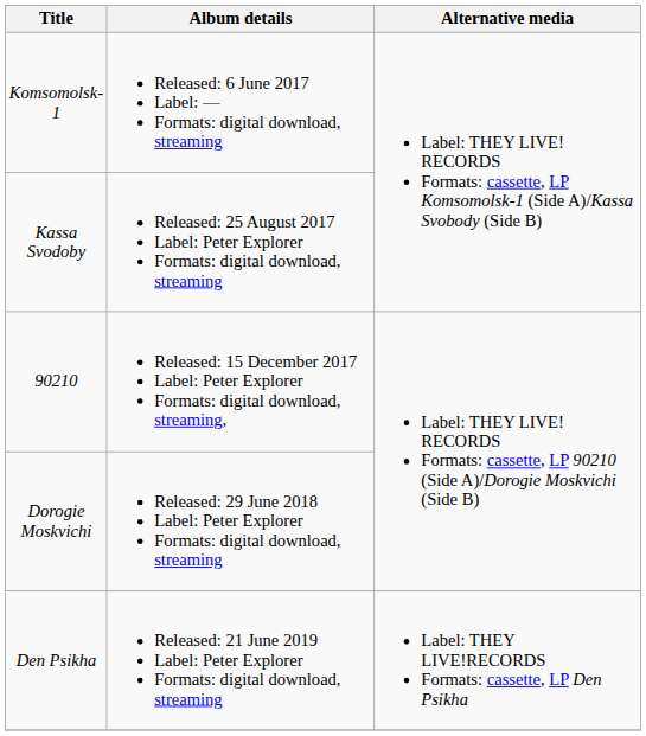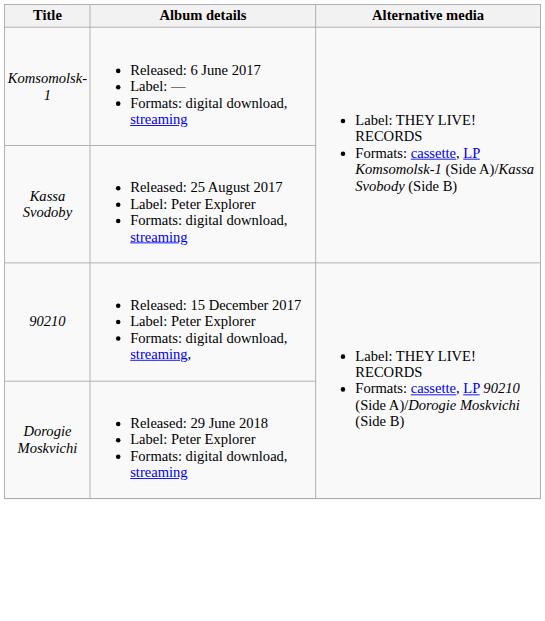- row: Den Psikha | Released: 21 June 2019 Label: Peter Explorer Formats: digital download, streaming | Label: THEY LIVE!RECORDS Formats: cassette, LP Den Psikha
